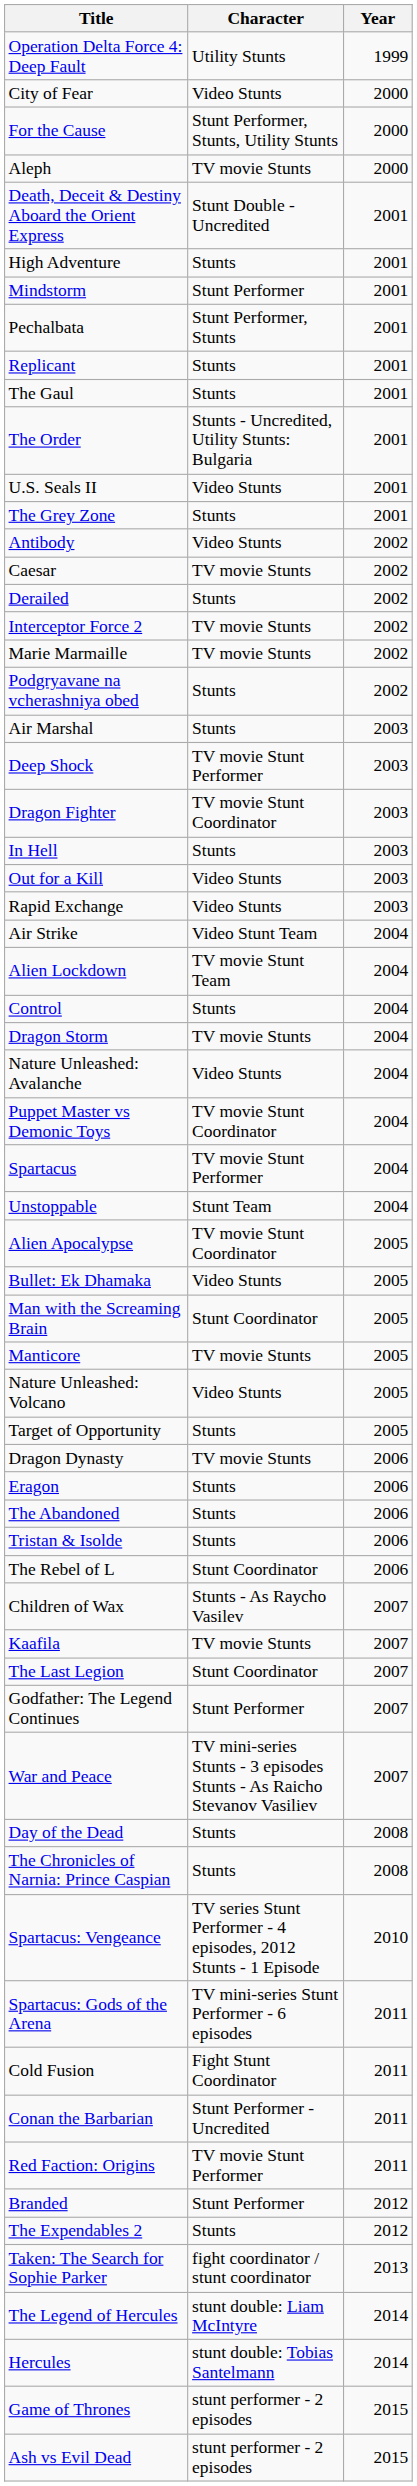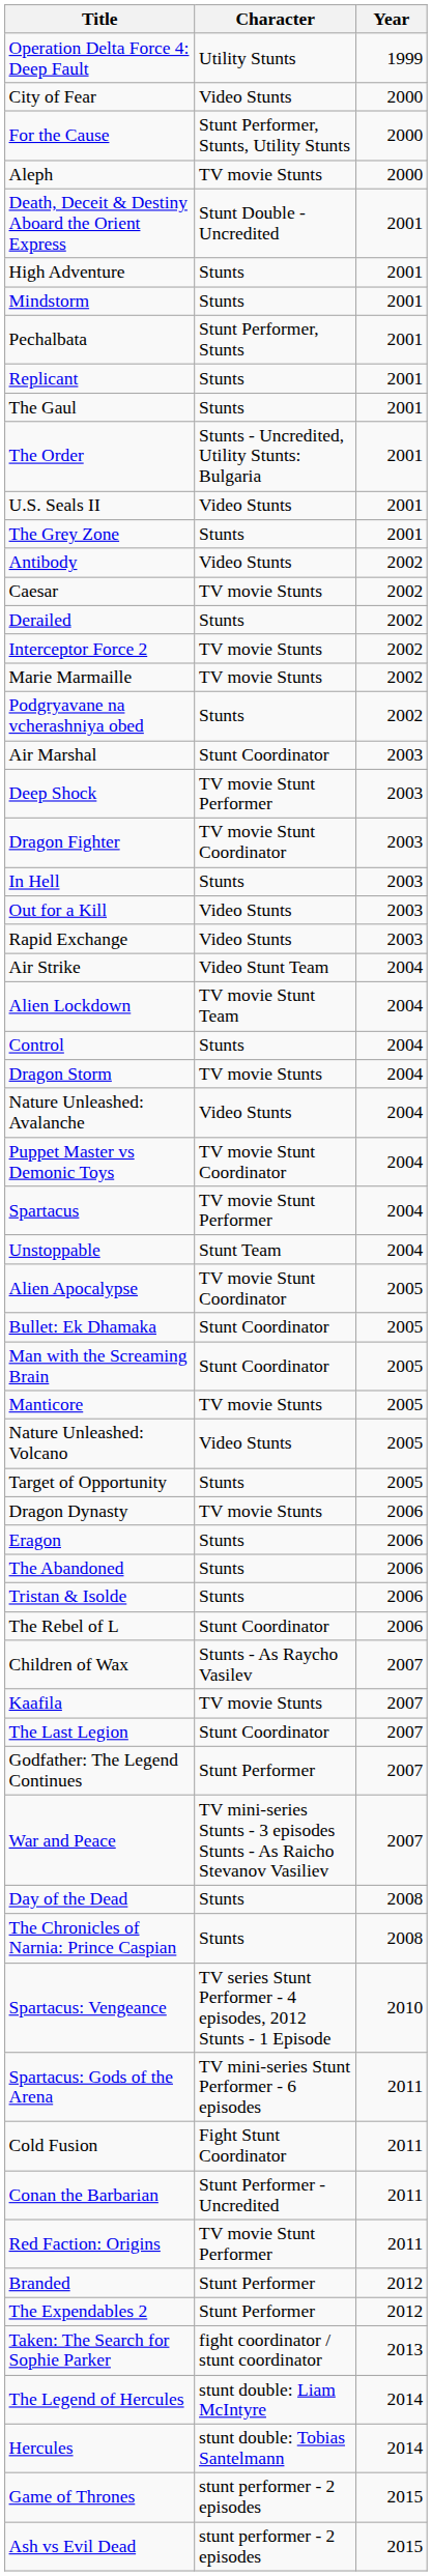Mindstorm | Character: Stunt Performer -> Stunts
Air Marshal | Character: Stunts -> Stunt Coordinator
Bullet: Ek Dhamaka | Character: Video Stunts -> Stunt Coordinator
The Expendables 2 | Character: Stunts -> Stunt Performer
